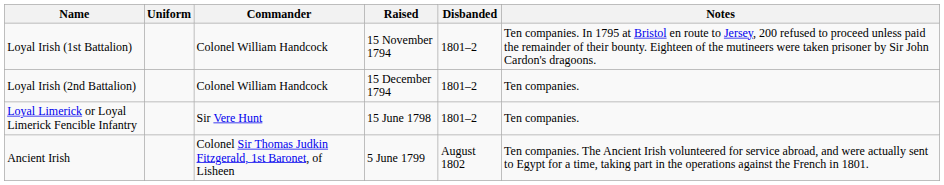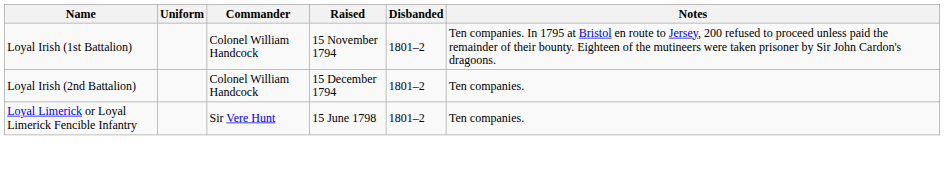- row: Ancient Irish | Colonel Sir Thomas Judkin Fitzgerald, 1st Baronet, of Lisheen | 5 June 1799 | August 1802 | Ten companies. The Ancient Irish volunteered for service abroad, and were actually sent to Egypt for a time, taking part in the operations against the French in 1801.
